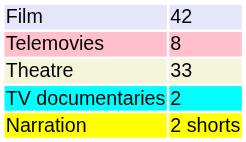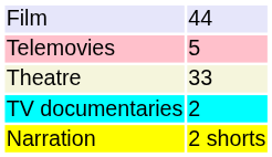Film | column 2: 42 -> 44
Telemovies | column 2: 8 -> 5
